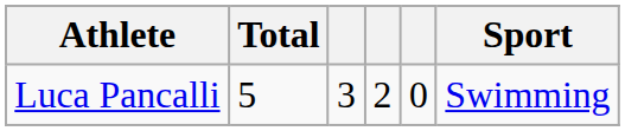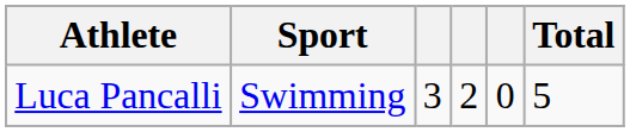columns swapped: Sport <-> Total
